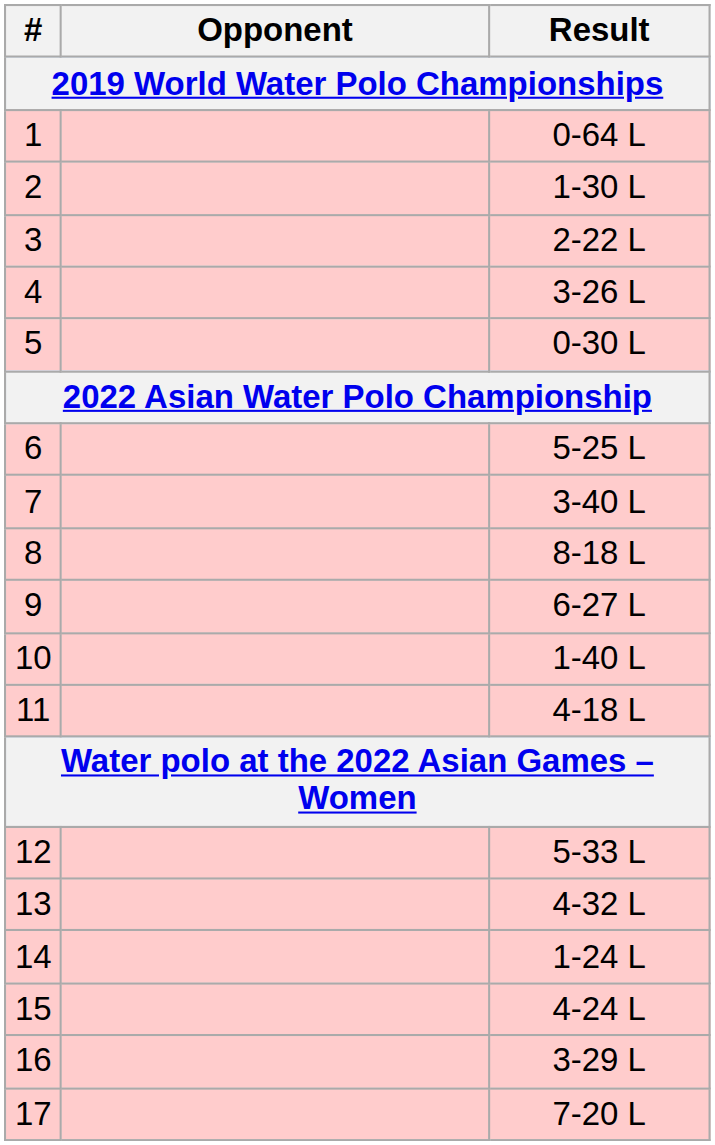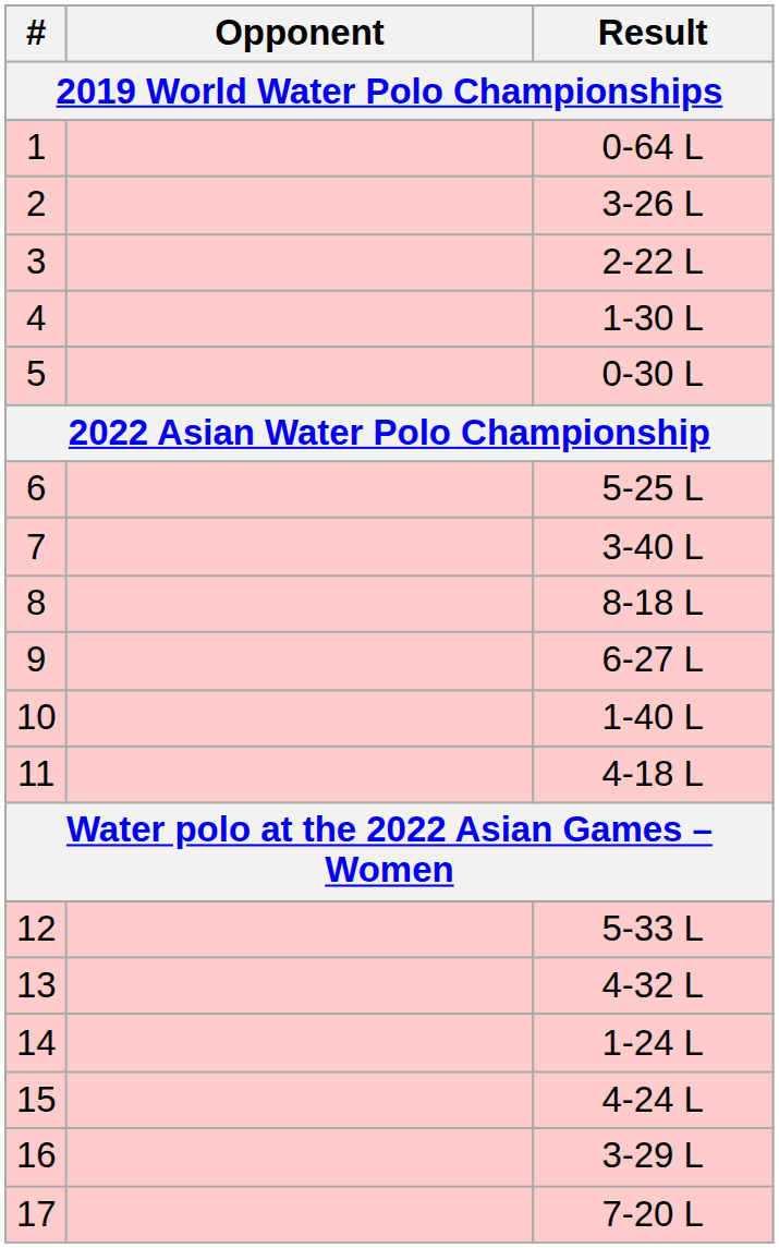2 | Result: 1-30 L -> 3-26 L
4 | Result: 3-26 L -> 1-30 L
